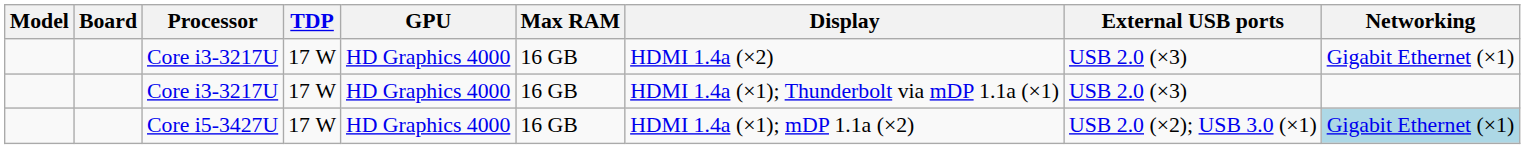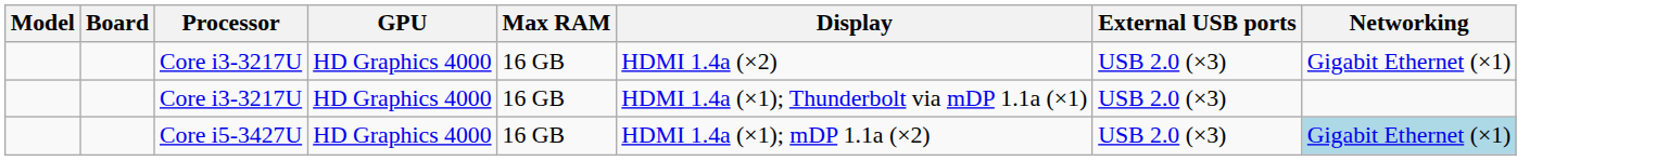- column: TDP | 17 W | 17 W | 17 W
Core i5-3427U | External USB ports: USB 2.0 (×2); USB 3.0 (×1) -> USB 2.0 (×3)
